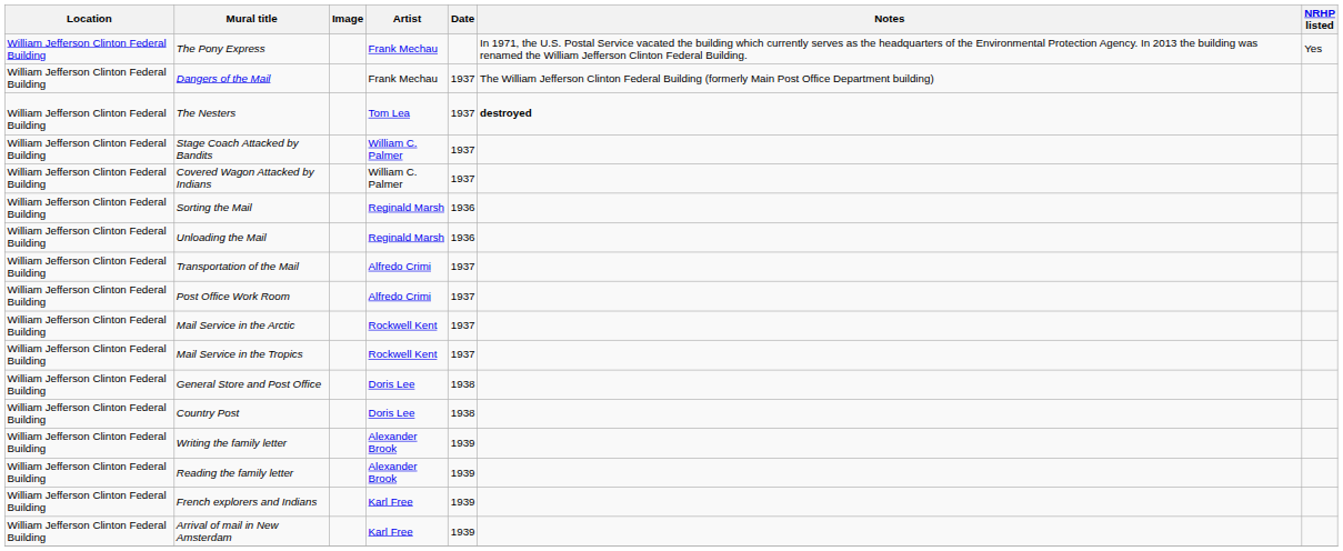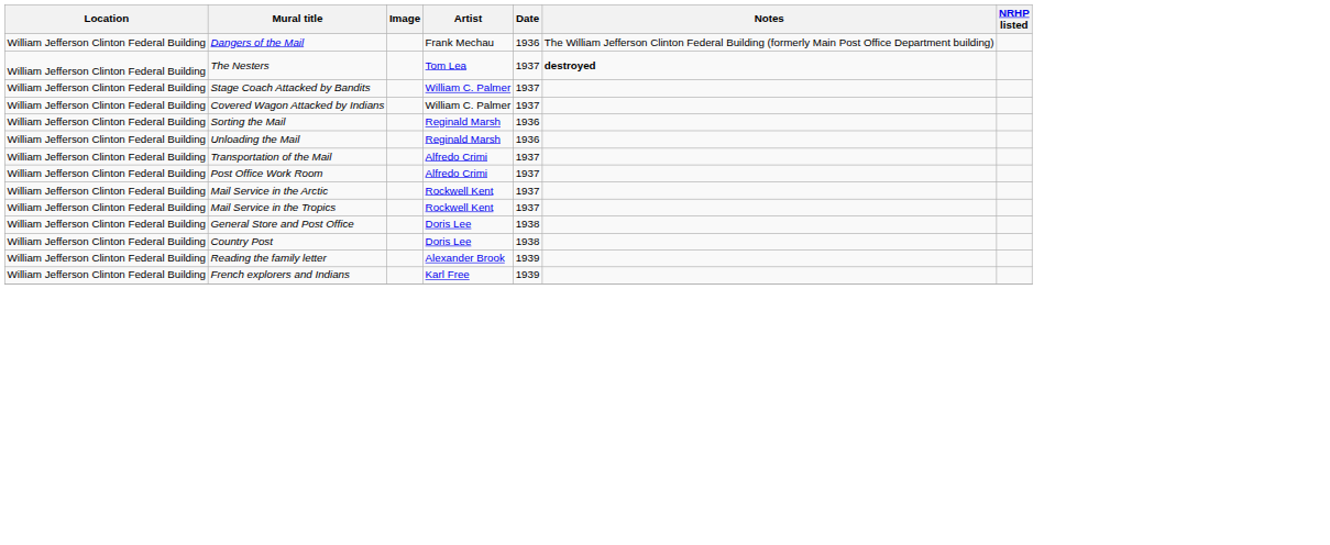- row: William Jefferson Clinton Federal Building | The Pony Express | Frank Mechau | In 1971, the U.S. Postal Service vacated the building which currently serves as the headquarters of the Environmental Protection Agency. In 2013 the building was renamed the William Jefferson Clinton Federal Building. | Yes
Dangers of the Mail | Date: 1937 -> 1936
- row: William Jefferson Clinton Federal Building | Writing the family letter | Alexander Brook | 1939
- row: William Jefferson Clinton Federal Building | Arrival of mail in New Amsterdam | Karl Free | 1939
